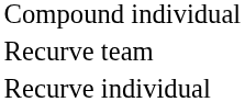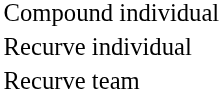rows swapped: Recurve individual <-> Recurve team
